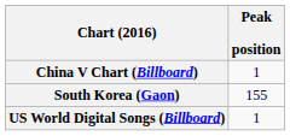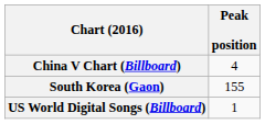China V Chart (Billboard) | Peak position: 1 -> 4
